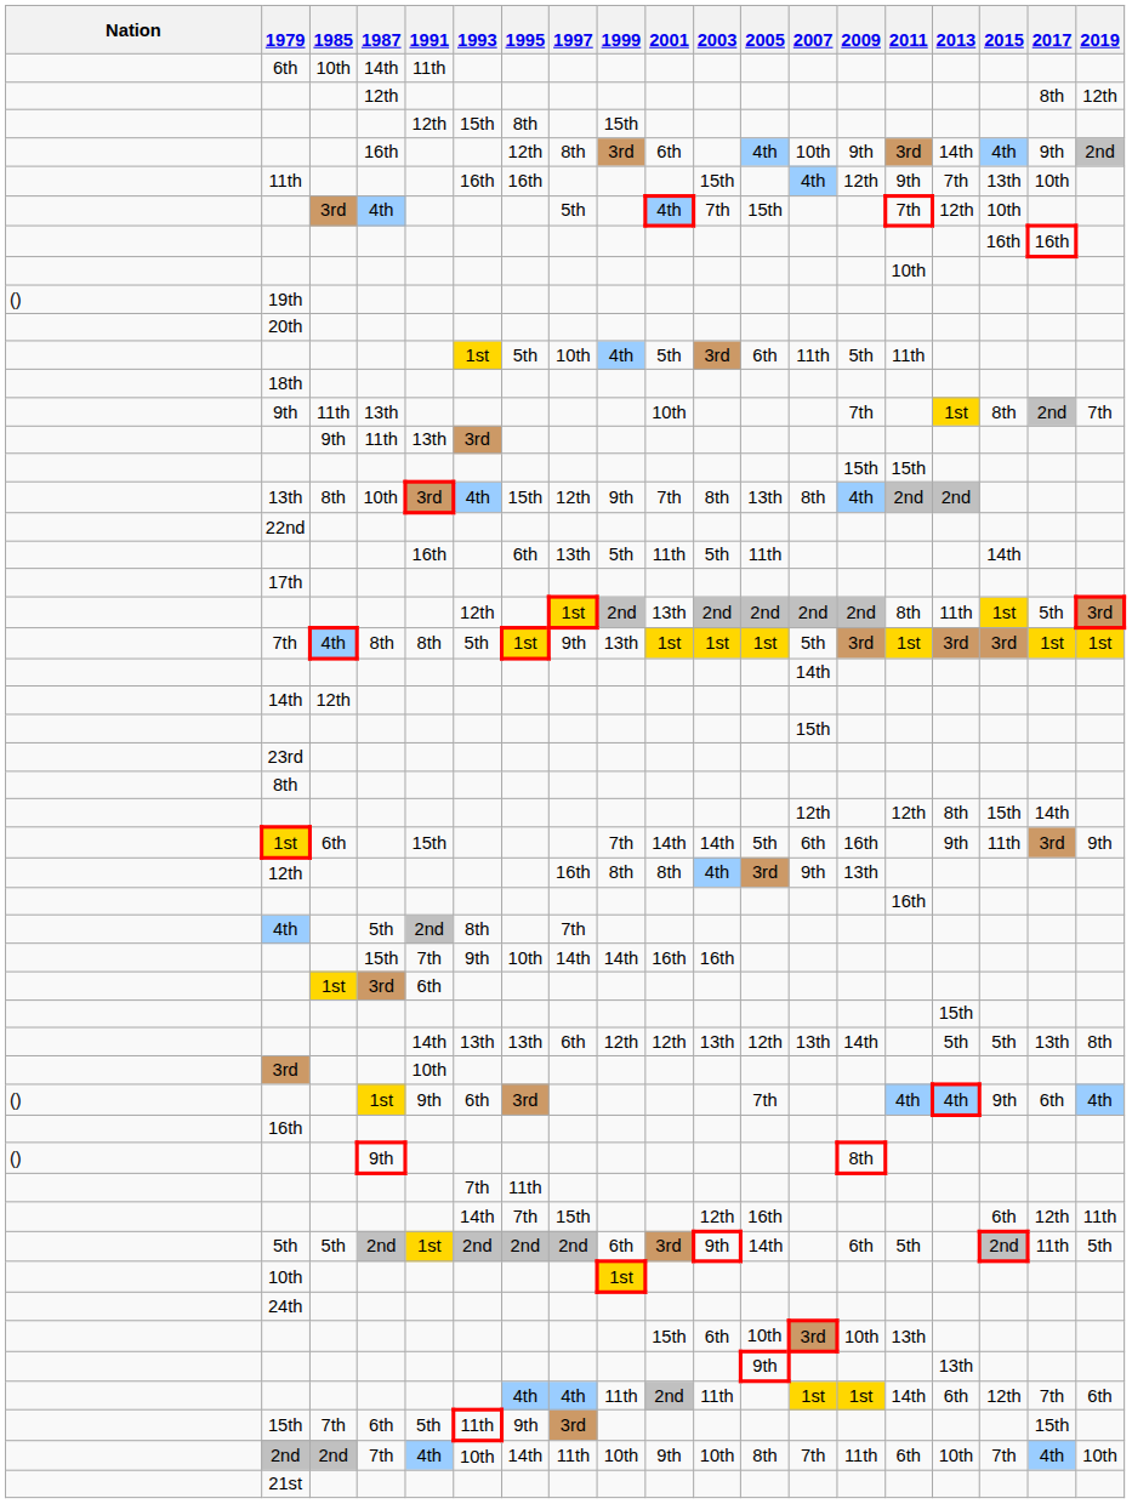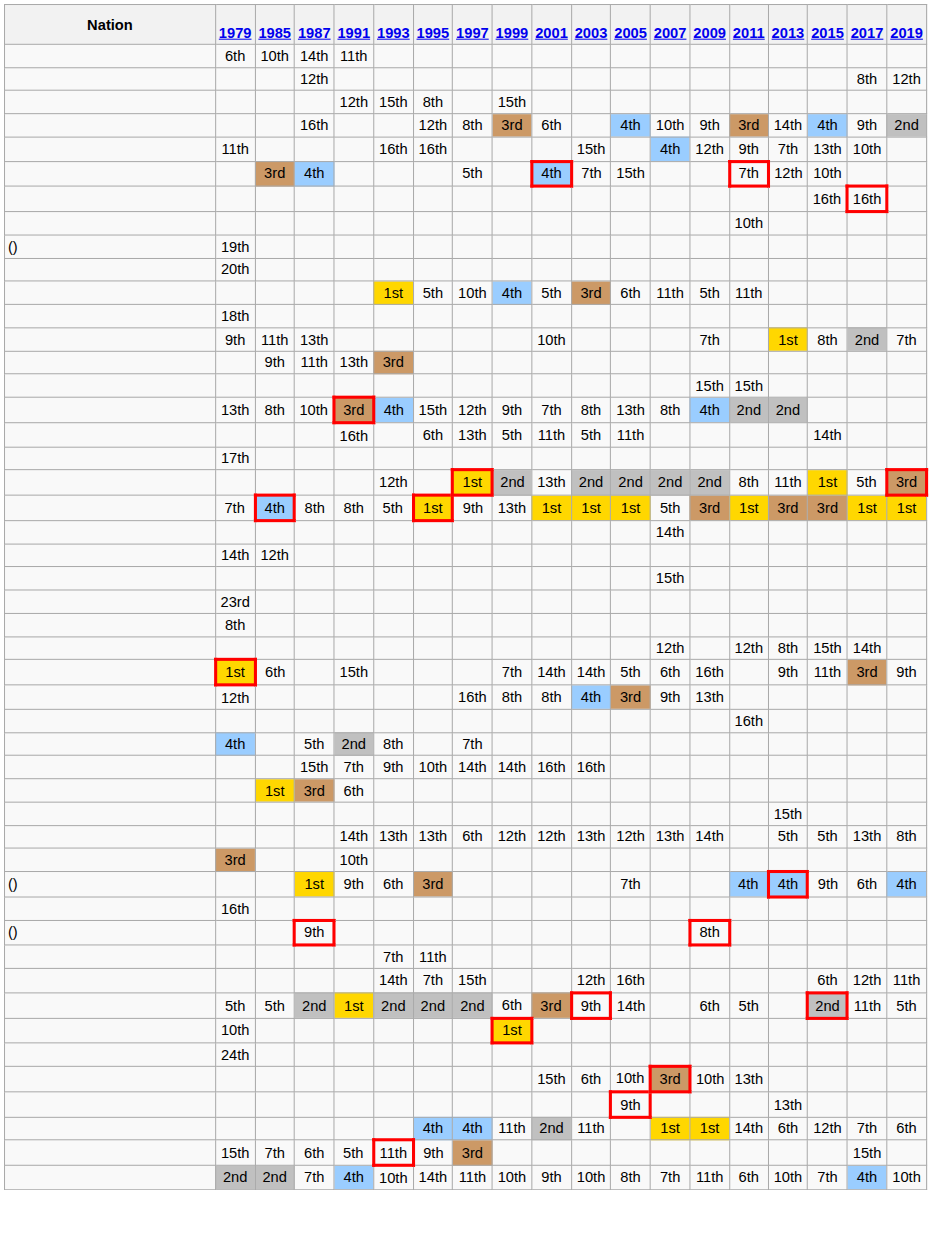- row: 22nd
- row: 21st
